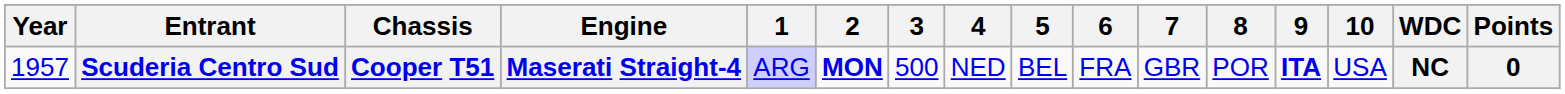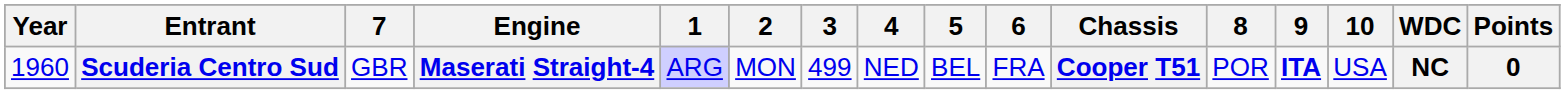columns swapped: Chassis <-> 7
Scuderia Centro Sud | Year: 1957 -> 1960
Scuderia Centro Sud | 2: bold -> normal
Scuderia Centro Sud | 3: 500 -> 499
